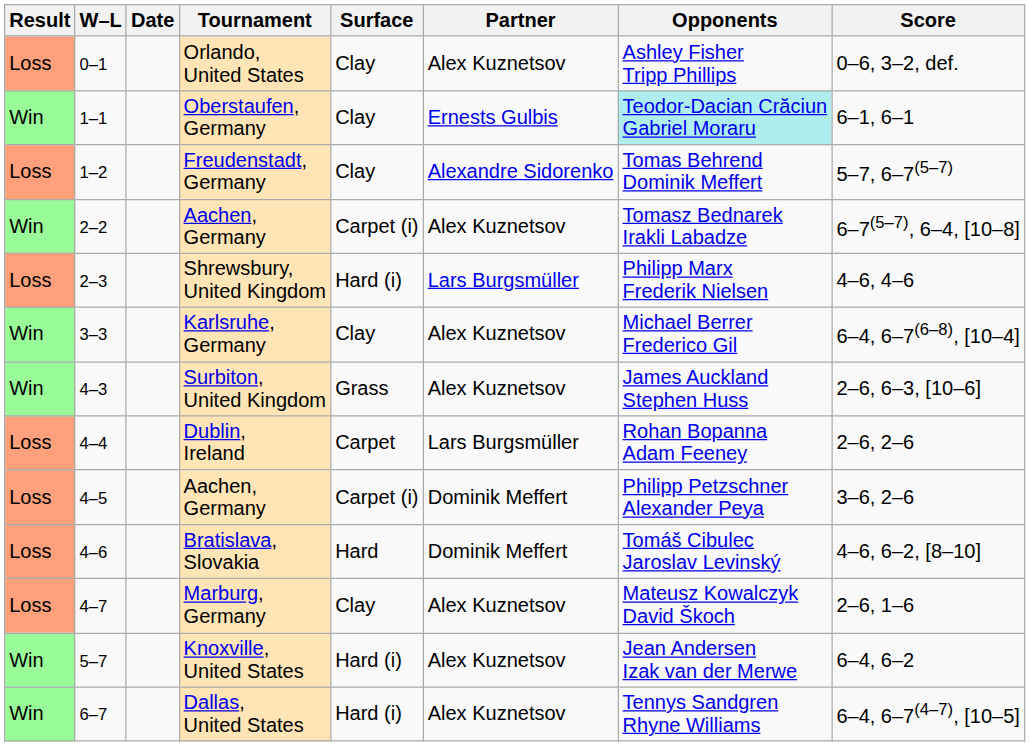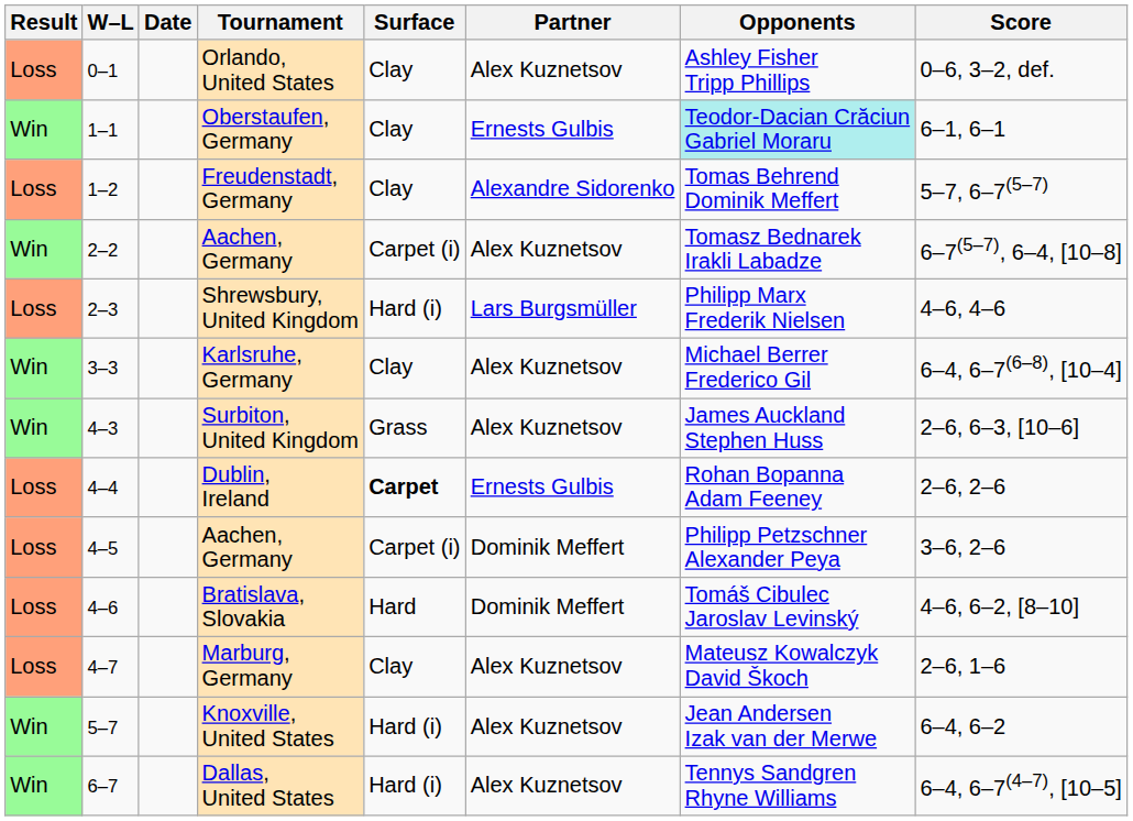Dublin, Ireland | Surface: normal -> bold
Dublin, Ireland | Partner: Lars Burgsmüller -> Ernests Gulbis
